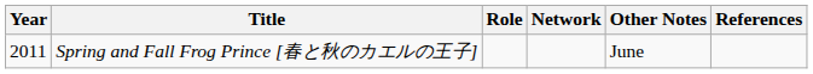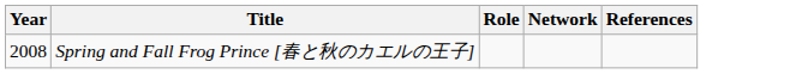- column: Other Notes | June
Spring and Fall Frog Prince [春と秋のカエルの王子] | Year: 2011 -> 2008
